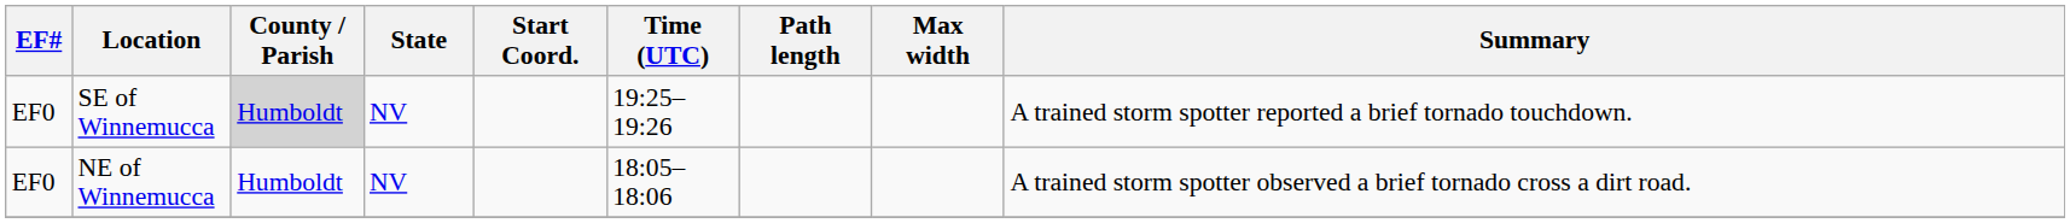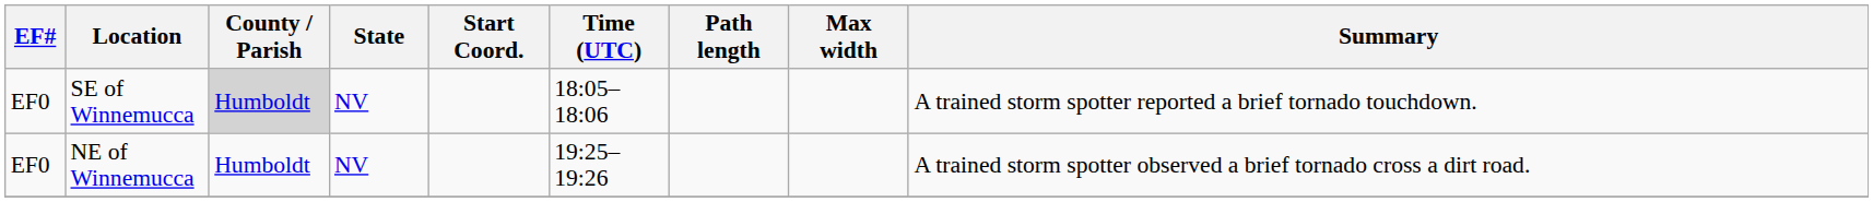SE of Winnemucca | Time (UTC): 19:25–19:26 -> 18:05–18:06
NE of Winnemucca | Time (UTC): 18:05–18:06 -> 19:25–19:26
